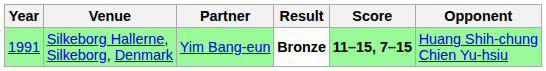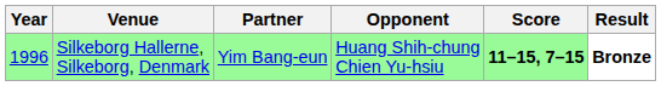columns swapped: Opponent <-> Result
Silkeborg Hallerne, Silkeborg, Denmark | Year: 1991 -> 1996
